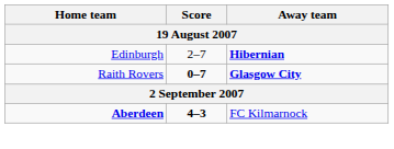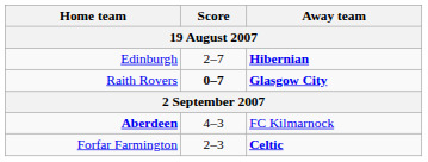Aberdeen | Score: bold -> normal
+ row: Forfar Farmington | 2–3 | Celtic
